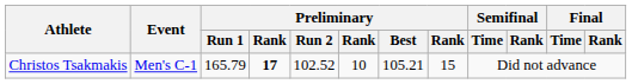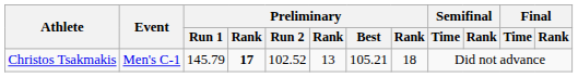Christos Tsakmakis | Preliminary / Run 1: 165.79 -> 145.79
Christos Tsakmakis | column 6: 10 -> 13
Christos Tsakmakis | column 8: 15 -> 18
